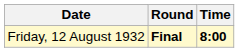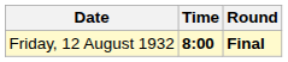columns swapped: Time <-> Round
